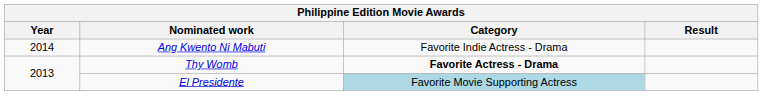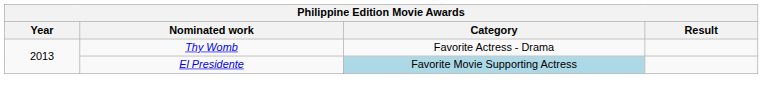- row: 2014 | Ang Kwento Ni Mabuti | Favorite Indie Actress - Drama
Thy Womb | Category: bold -> normal
